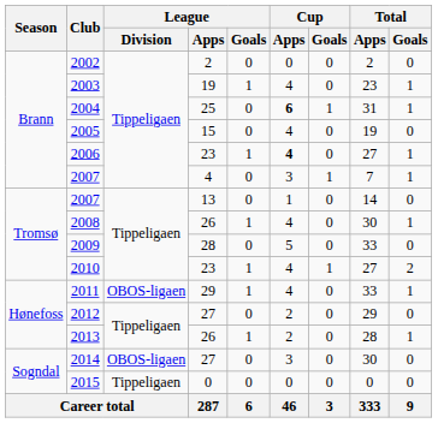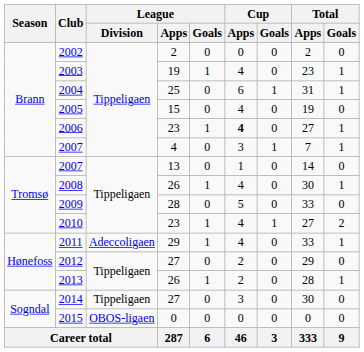2004 | Cup / Apps: bold -> normal
2011 | League / Division: OBOS-ligaen -> Adeccoligaen
2014 | League / Division: OBOS-ligaen -> Tippeligaen
2015 | League / Division: Tippeligaen -> OBOS-ligaen
